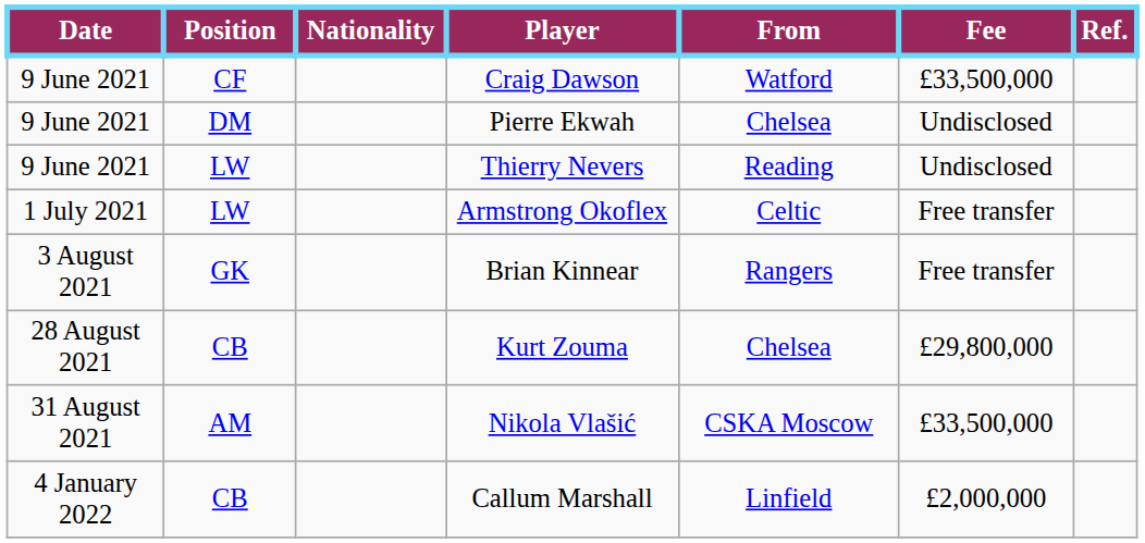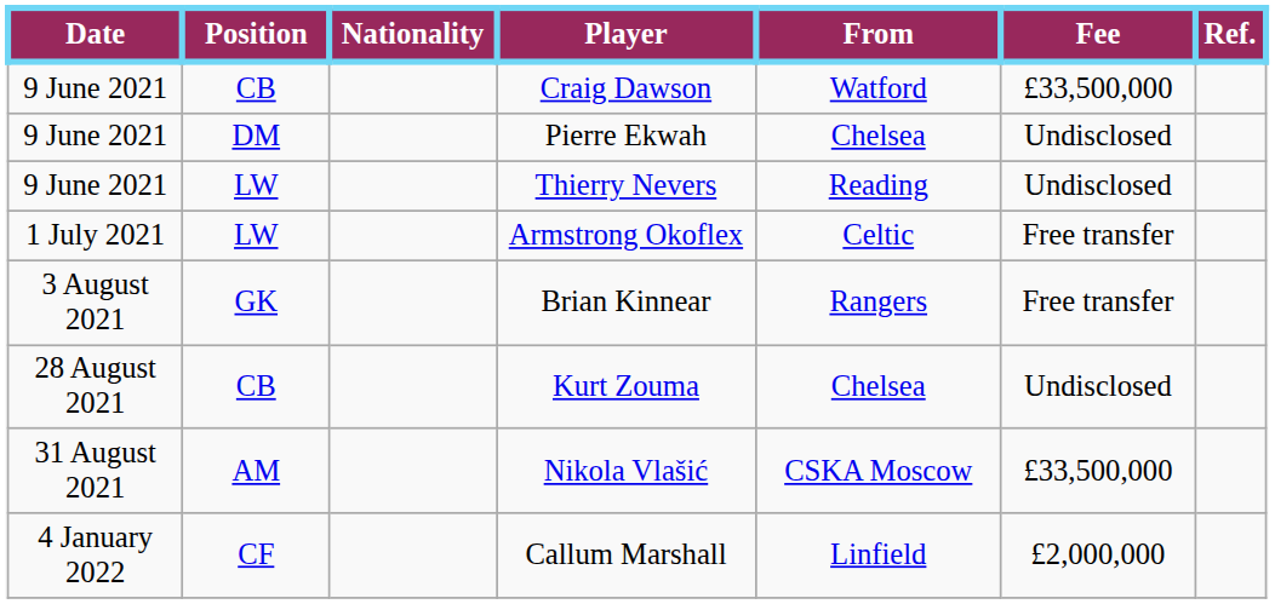Craig Dawson | Position: CF -> CB
Kurt Zouma | Fee: £29,800,000 -> Undisclosed
Callum Marshall | Position: CB -> CF
